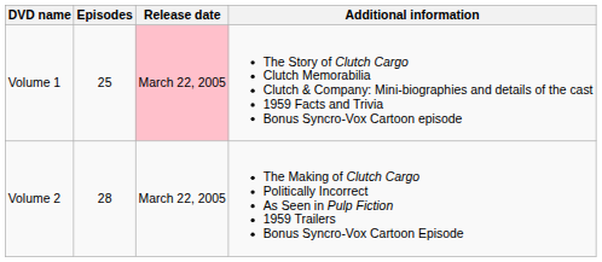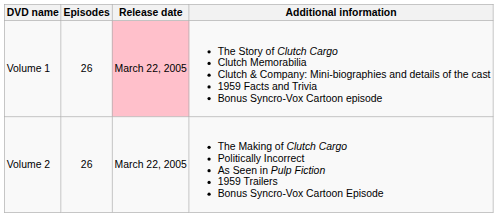Volume 1 | Episodes: 25 -> 26
Volume 2 | Episodes: 28 -> 26
